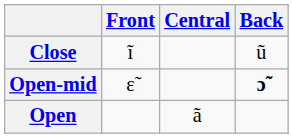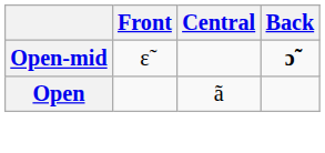- row: Close | ĩ | ũ
